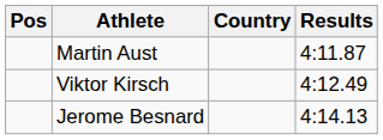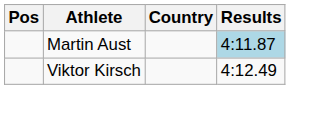Martin Aust | Results: no background -> lightblue background
- row: Jerome Besnard | 4:14.13
